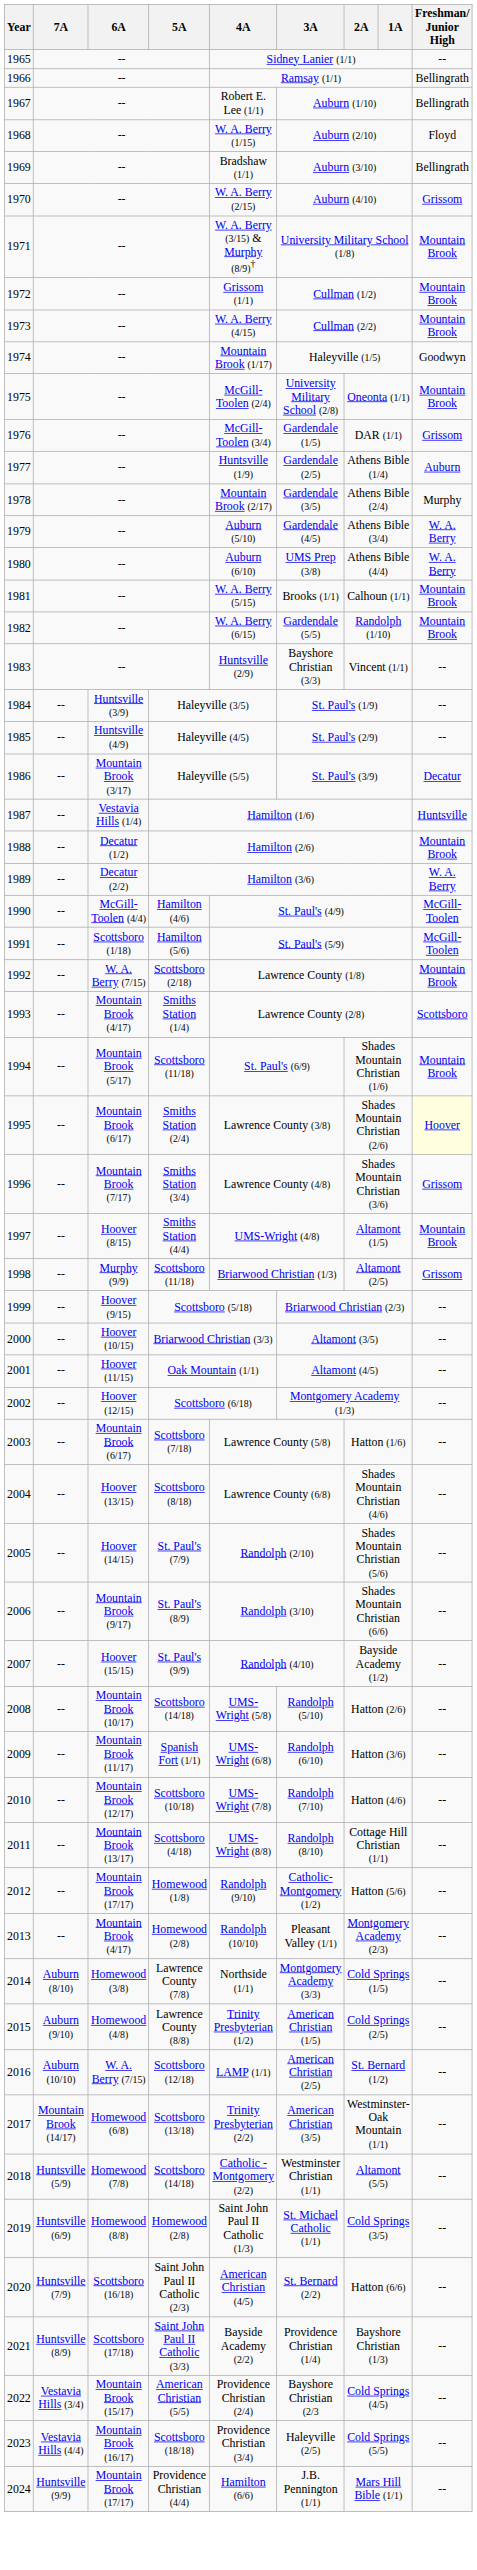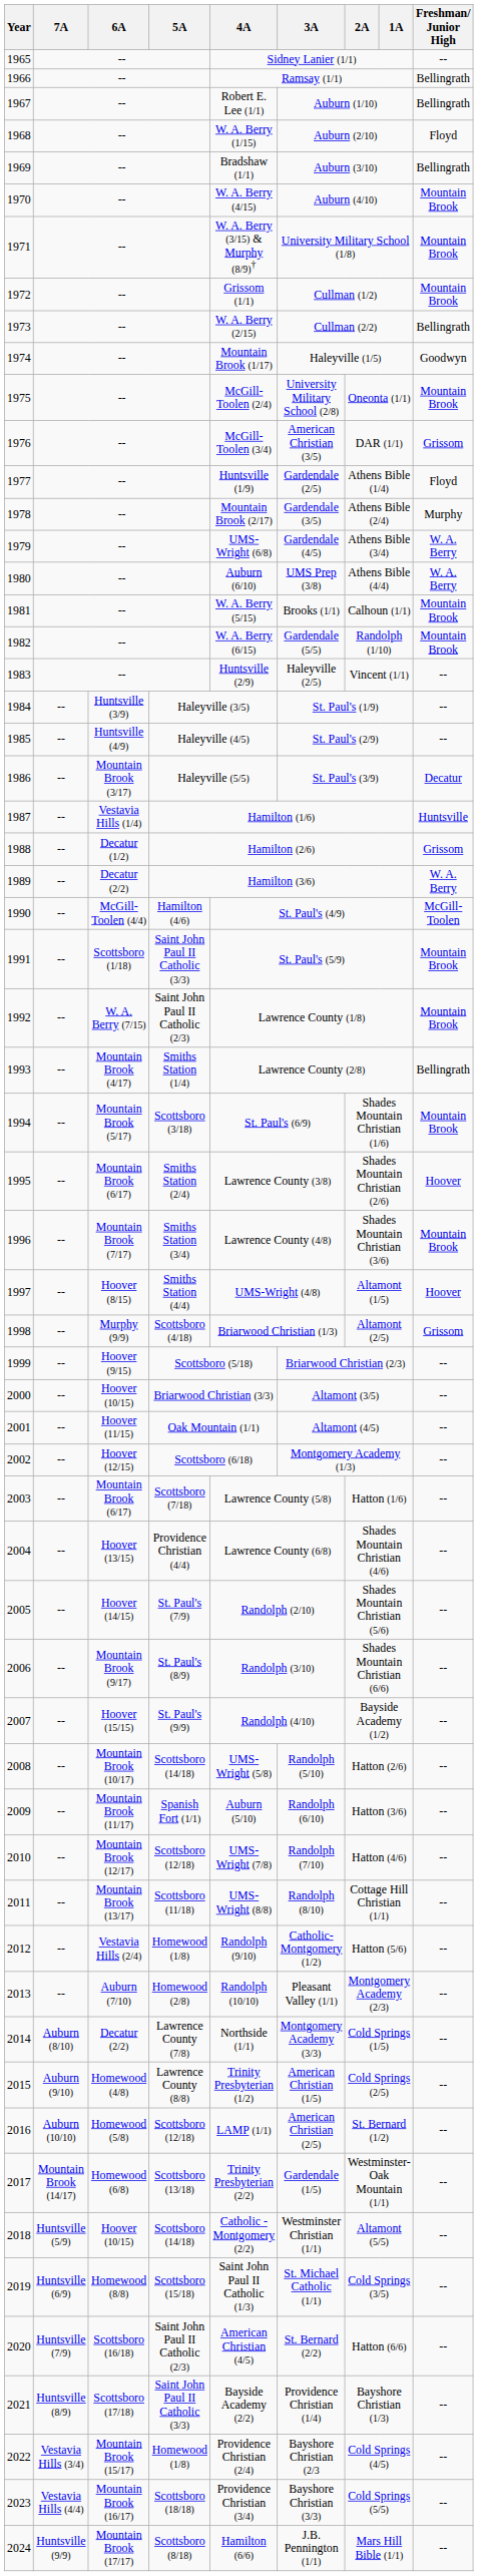1970 | 4A: W. A. Berry (2/15) -> W. A. Berry (4/15)
1970 | Freshman/ Junior High: Grissom -> Mountain Brook
1973 | 4A: W. A. Berry (4/15) -> W. A. Berry (2/15)
1973 | Freshman/ Junior High: Mountain Brook -> Bellingrath
1976 | 3A: Gardendale (1/5) -> American Christian (3/5)
1977 | Freshman/ Junior High: Auburn -> Floyd
1979 | 4A: Auburn (5/10) -> UMS-Wright (6/8)
1983 | 3A: Bayshore Christian (3/3) -> Haleyville (2/5)
1988 | Freshman/ Junior High: Mountain Brook -> Grissom
1991 | 5A: Hamilton (5/6) -> Saint John Paul II Catholic (3/3)
1991 | Freshman/ Junior High: McGill-Toolen -> Mountain Brook
1992 | 5A: Scottsboro (2/18) -> Saint John Paul II Catholic (2/3)
1993 | Freshman/ Junior High: Scottsboro -> Bellingrath
1994 | 5A: Scottsboro (11/18) -> Scottsboro (3/18)
1995 | Freshman/ Junior High: lightyellow background -> no background
1996 | Freshman/ Junior High: Grissom -> Mountain Brook
1997 | Freshman/ Junior High: Mountain Brook -> Hoover
1998 | 5A: Scottsboro (11/18) -> Scottsboro (4/18)
2004 | 5A: Scottsboro (8/18) -> Providence Christian (4/4)
2009 | 4A: UMS-Wright (6/8) -> Auburn (5/10)
2010 | 5A: Scottsboro (10/18) -> Scottsboro (12/18)
2011 | 5A: Scottsboro (4/18) -> Scottsboro (11/18)
2012 | 6A: Mountain Brook (17/17) -> Vestavia Hills (2/4)
2013 | 6A: Mountain Brook (4/17) -> Auburn (7/10)
2014 | 6A: Homewood (3/8) -> Decatur (2/2)
2016 | 6A: W. A. Berry (7/15) -> Homewood (5/8)
2017 | 3A: American Christian (3/5) -> Gardendale (1/5)
2018 | 6A: Homewood (7/8) -> Hoover (10/15)
2019 | 5A: Homewood (2/8) -> Scottsboro (15/18)
2022 | 5A: American Christian (5/5) -> Homewood (1/8)
2023 | 3A: Haleyville (2/5) -> Bayshore Christian (3/3)
2024 | 5A: Providence Christian (4/4) -> Scottsboro (8/18)
